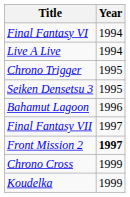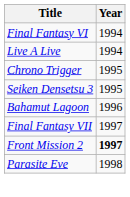+ row: Parasite Eve | 1998
- row: Chrono Cross | 1999
- row: Koudelka | 1999
